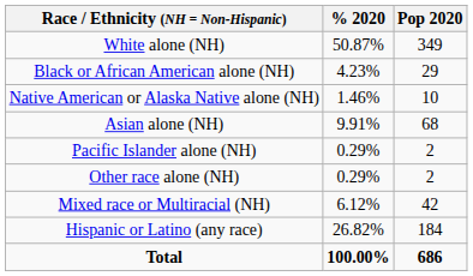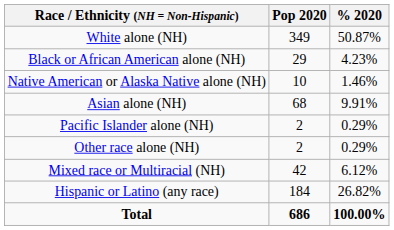columns swapped: Pop 2020 <-> % 2020
